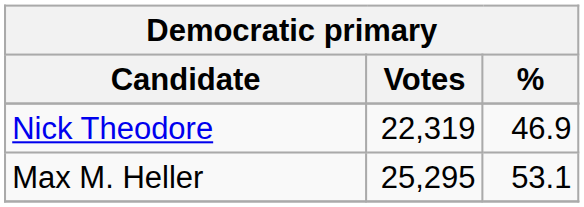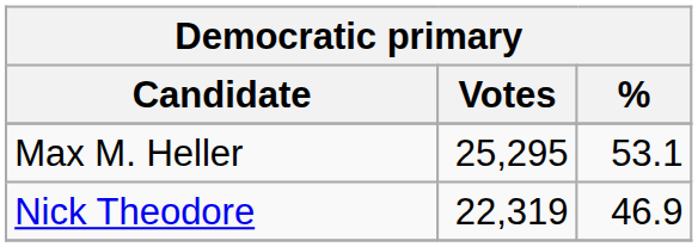rows swapped: Max M. Heller <-> Nick Theodore
